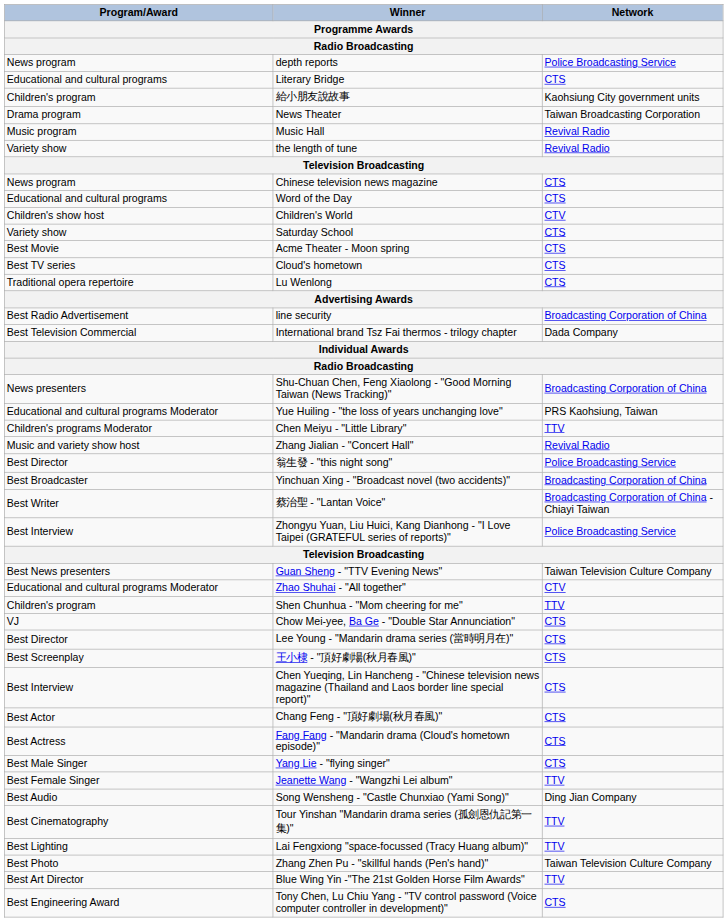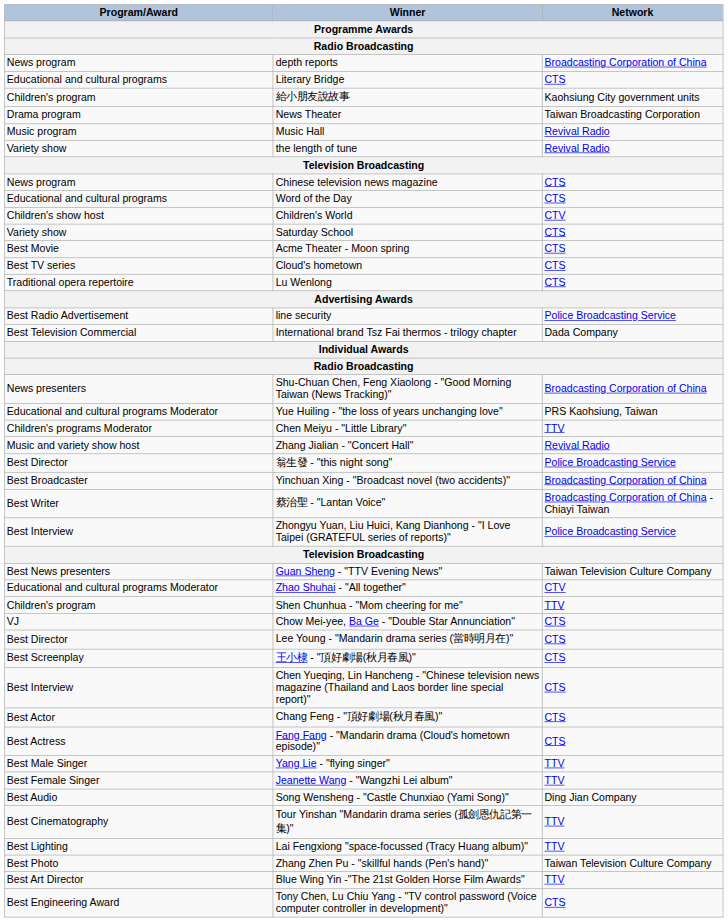depth reports | Network: Police Broadcasting Service -> Broadcasting Corporation of China
line security | Network: Broadcasting Corporation of China -> Police Broadcasting Service
Yang Lie - "flying singer" | Network: CTS -> TTV
